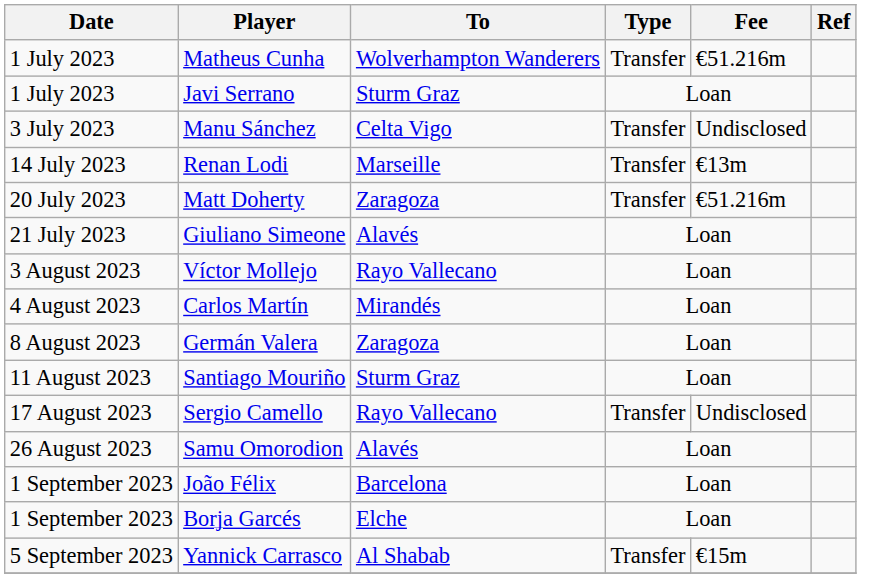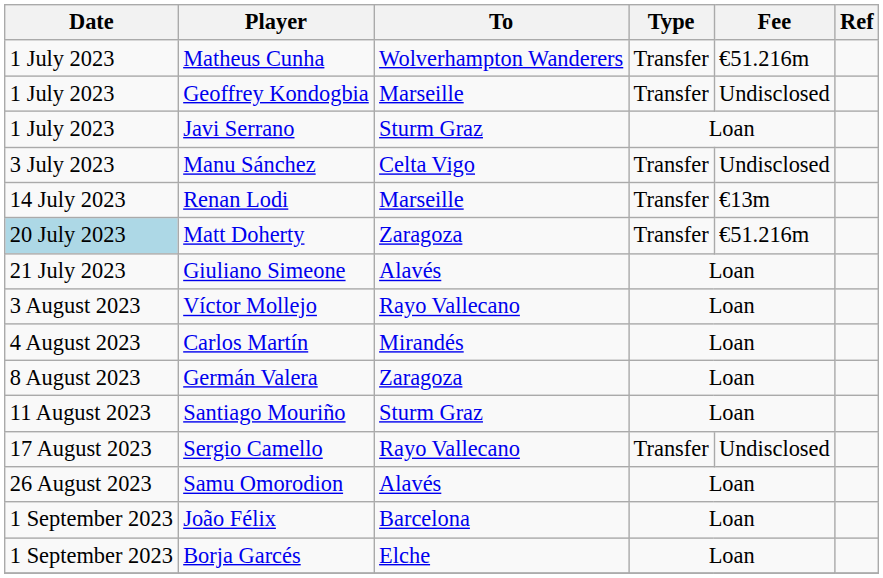+ row: 1 July 2023 | Geoffrey Kondogbia | Marseille | Transfer | Undisclosed
Matt Doherty | Date: no background -> lightblue background
- row: 5 September 2023 | Yannick Carrasco | Al Shabab | Transfer | €15m
